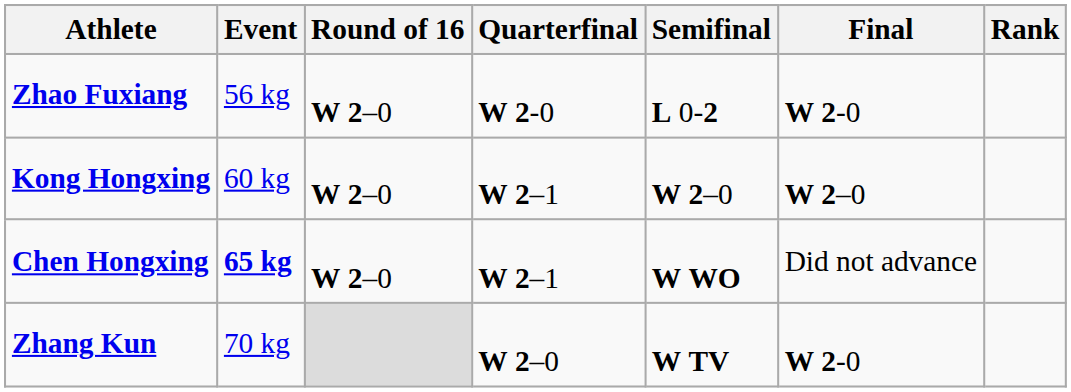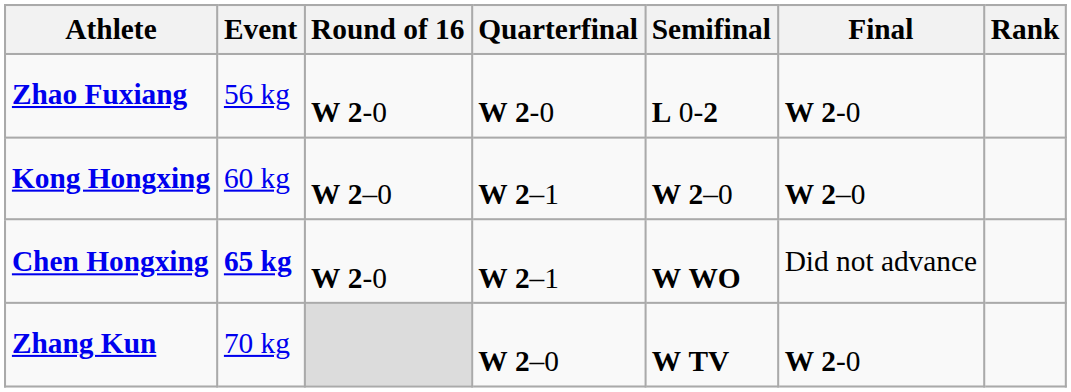Zhao Fuxiang | Round of 16: W 2–0 -> W 2-0
Chen Hongxing | Round of 16: W 2–0 -> W 2-0
